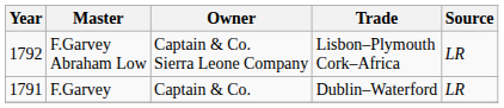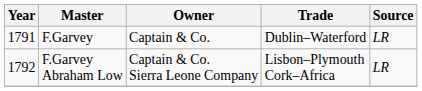rows swapped: F.Garvey <-> F.Garvey Abraham Low
